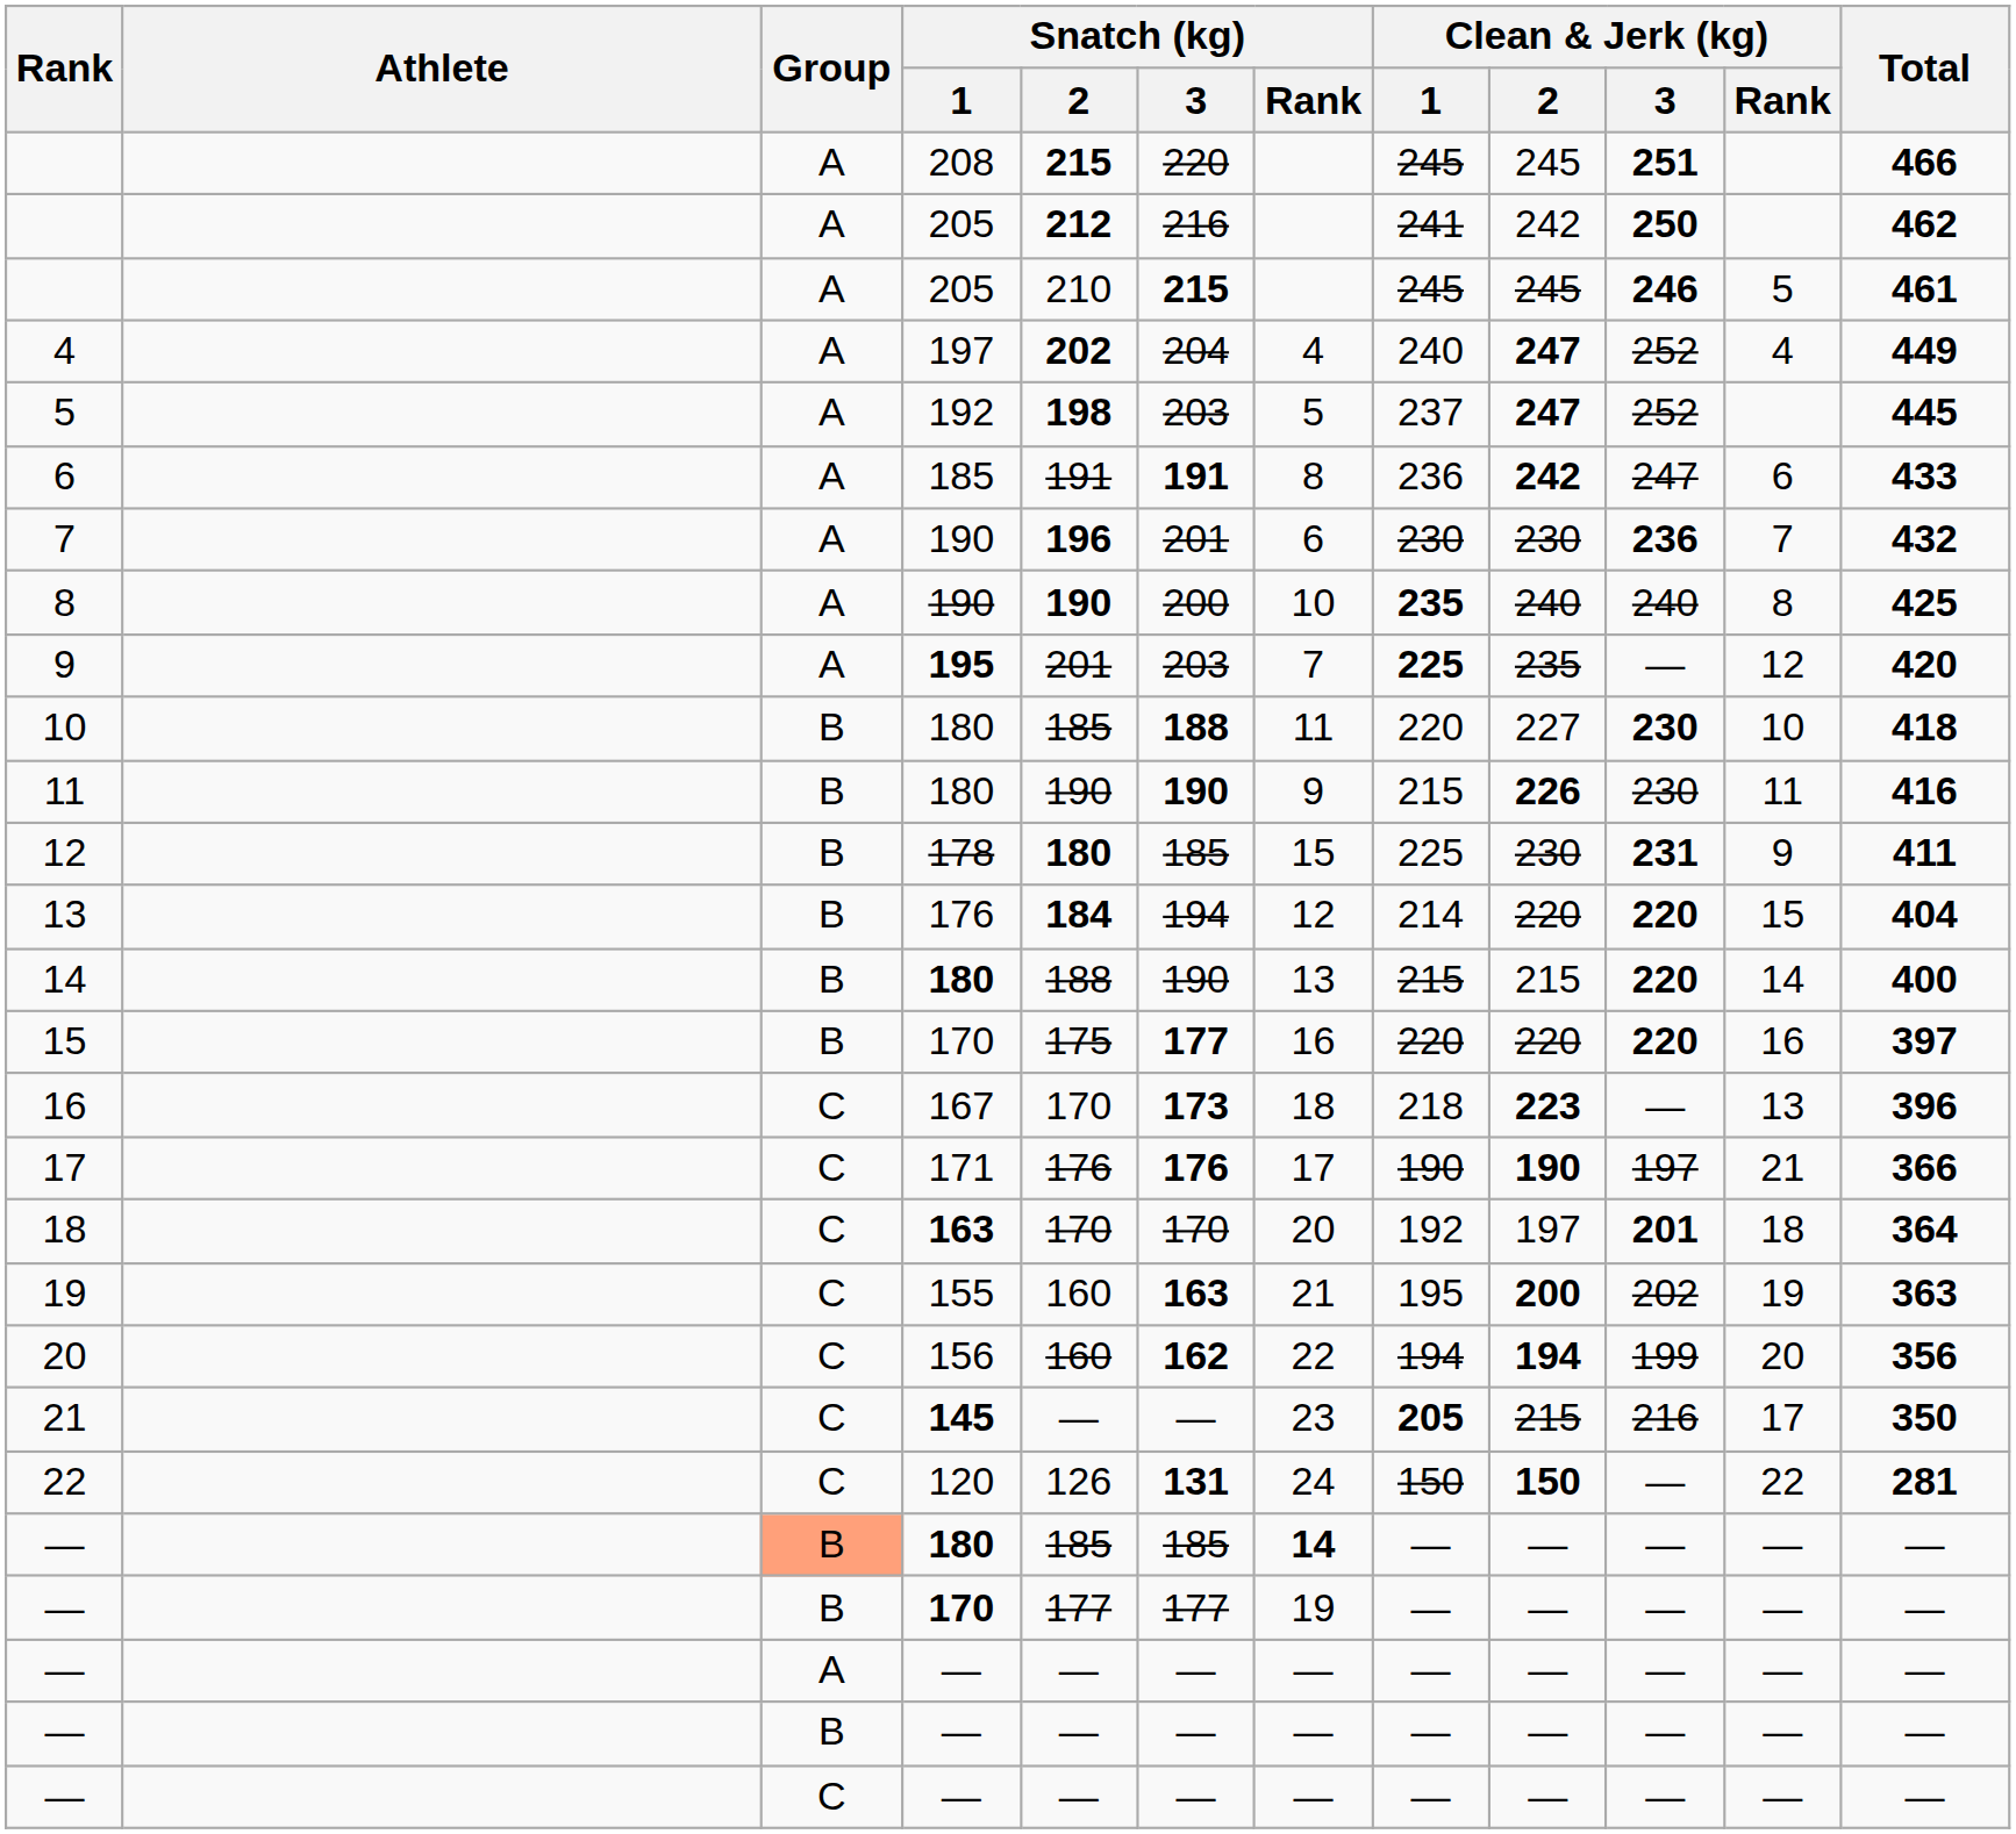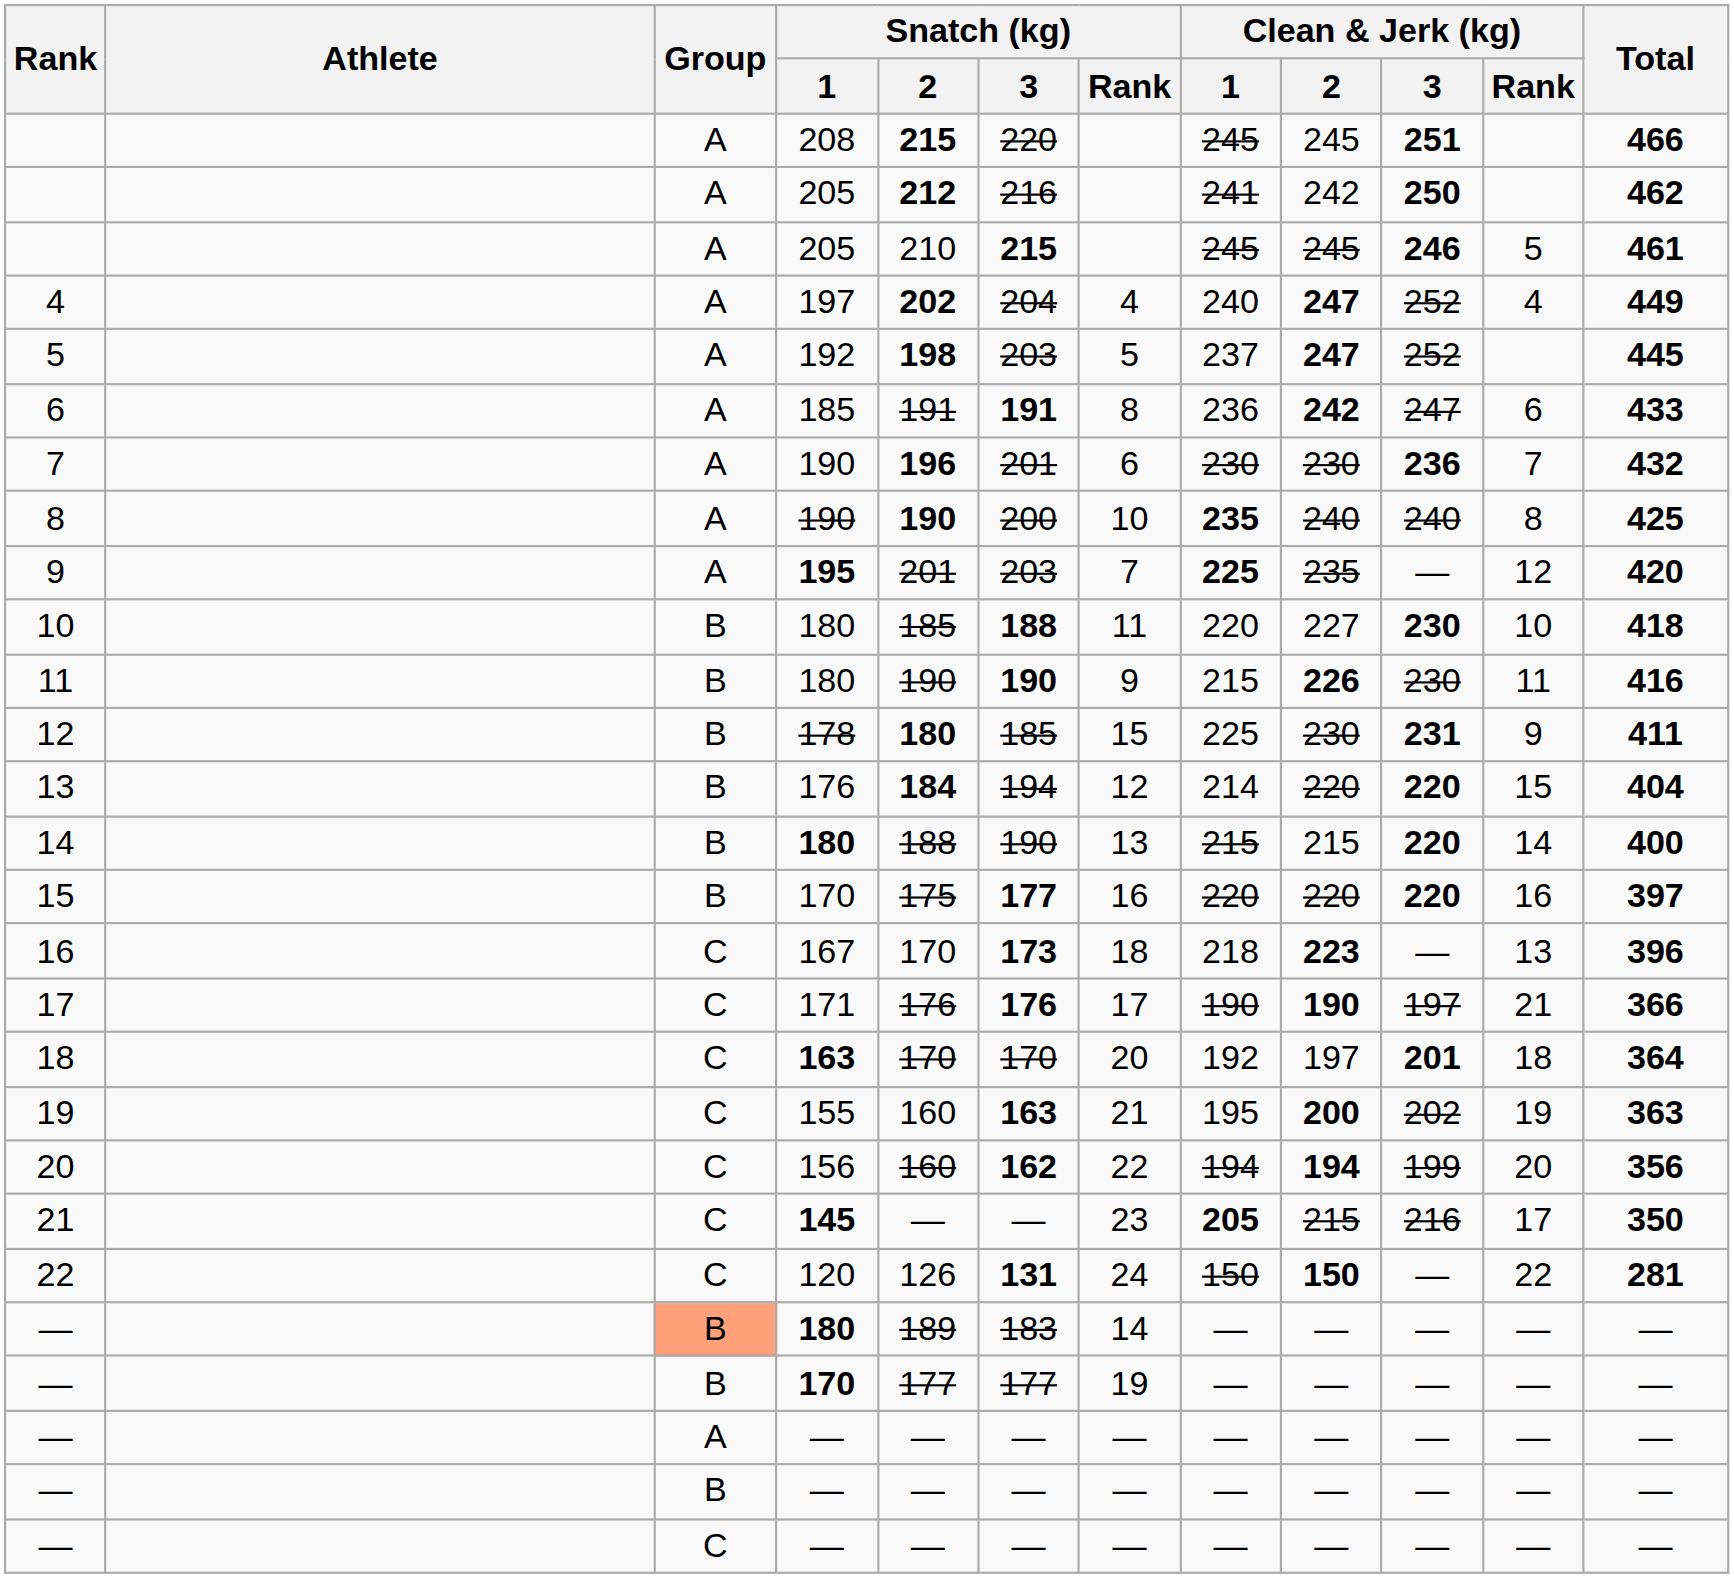— / 180 | Snatch (kg) / 2: 185 -> 189
— / 180 | Snatch (kg) / 3: 185 -> 183
— / 180 | Snatch (kg) / Rank: bold -> normal
